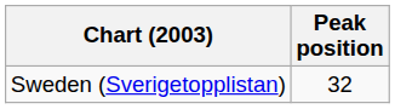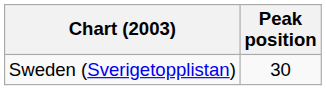Sweden (Sverigetopplistan) | Peak position: 32 -> 30
